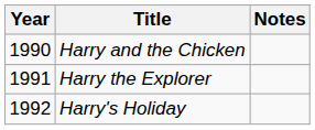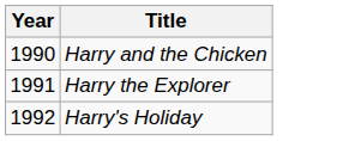- column: Notes
